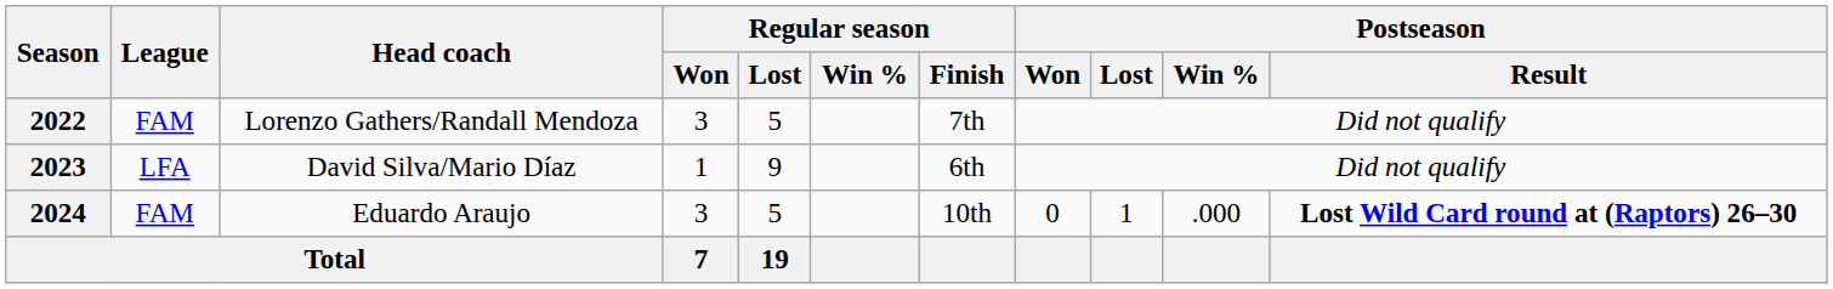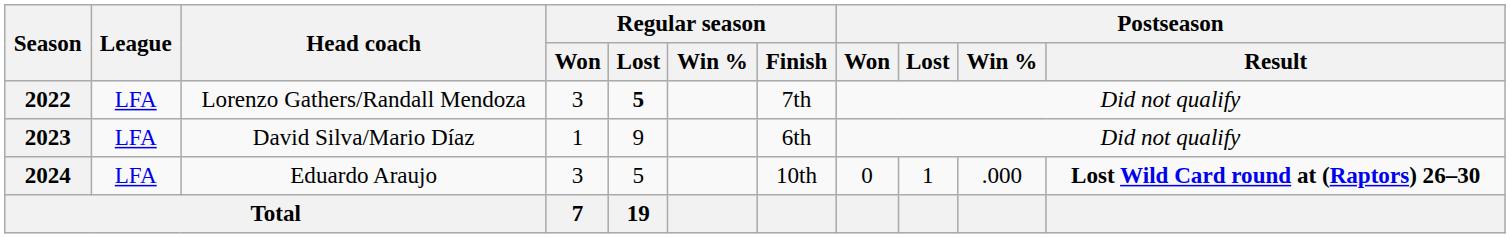2022 | League: FAM -> LFA
2022 | Regular season / Lost: normal -> bold
2024 | League: FAM -> LFA
